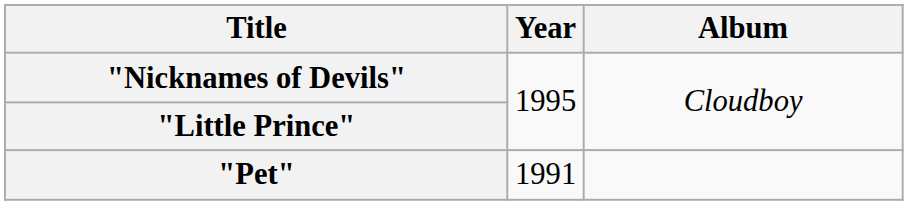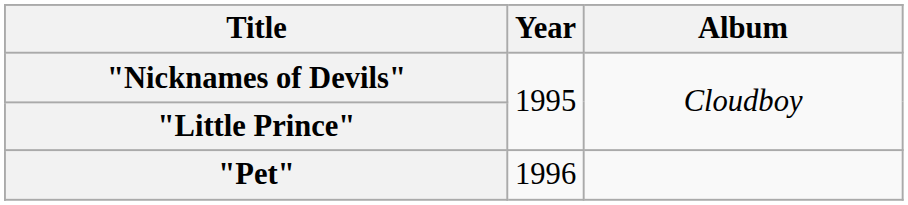"Pet" | Year: 1991 -> 1996
